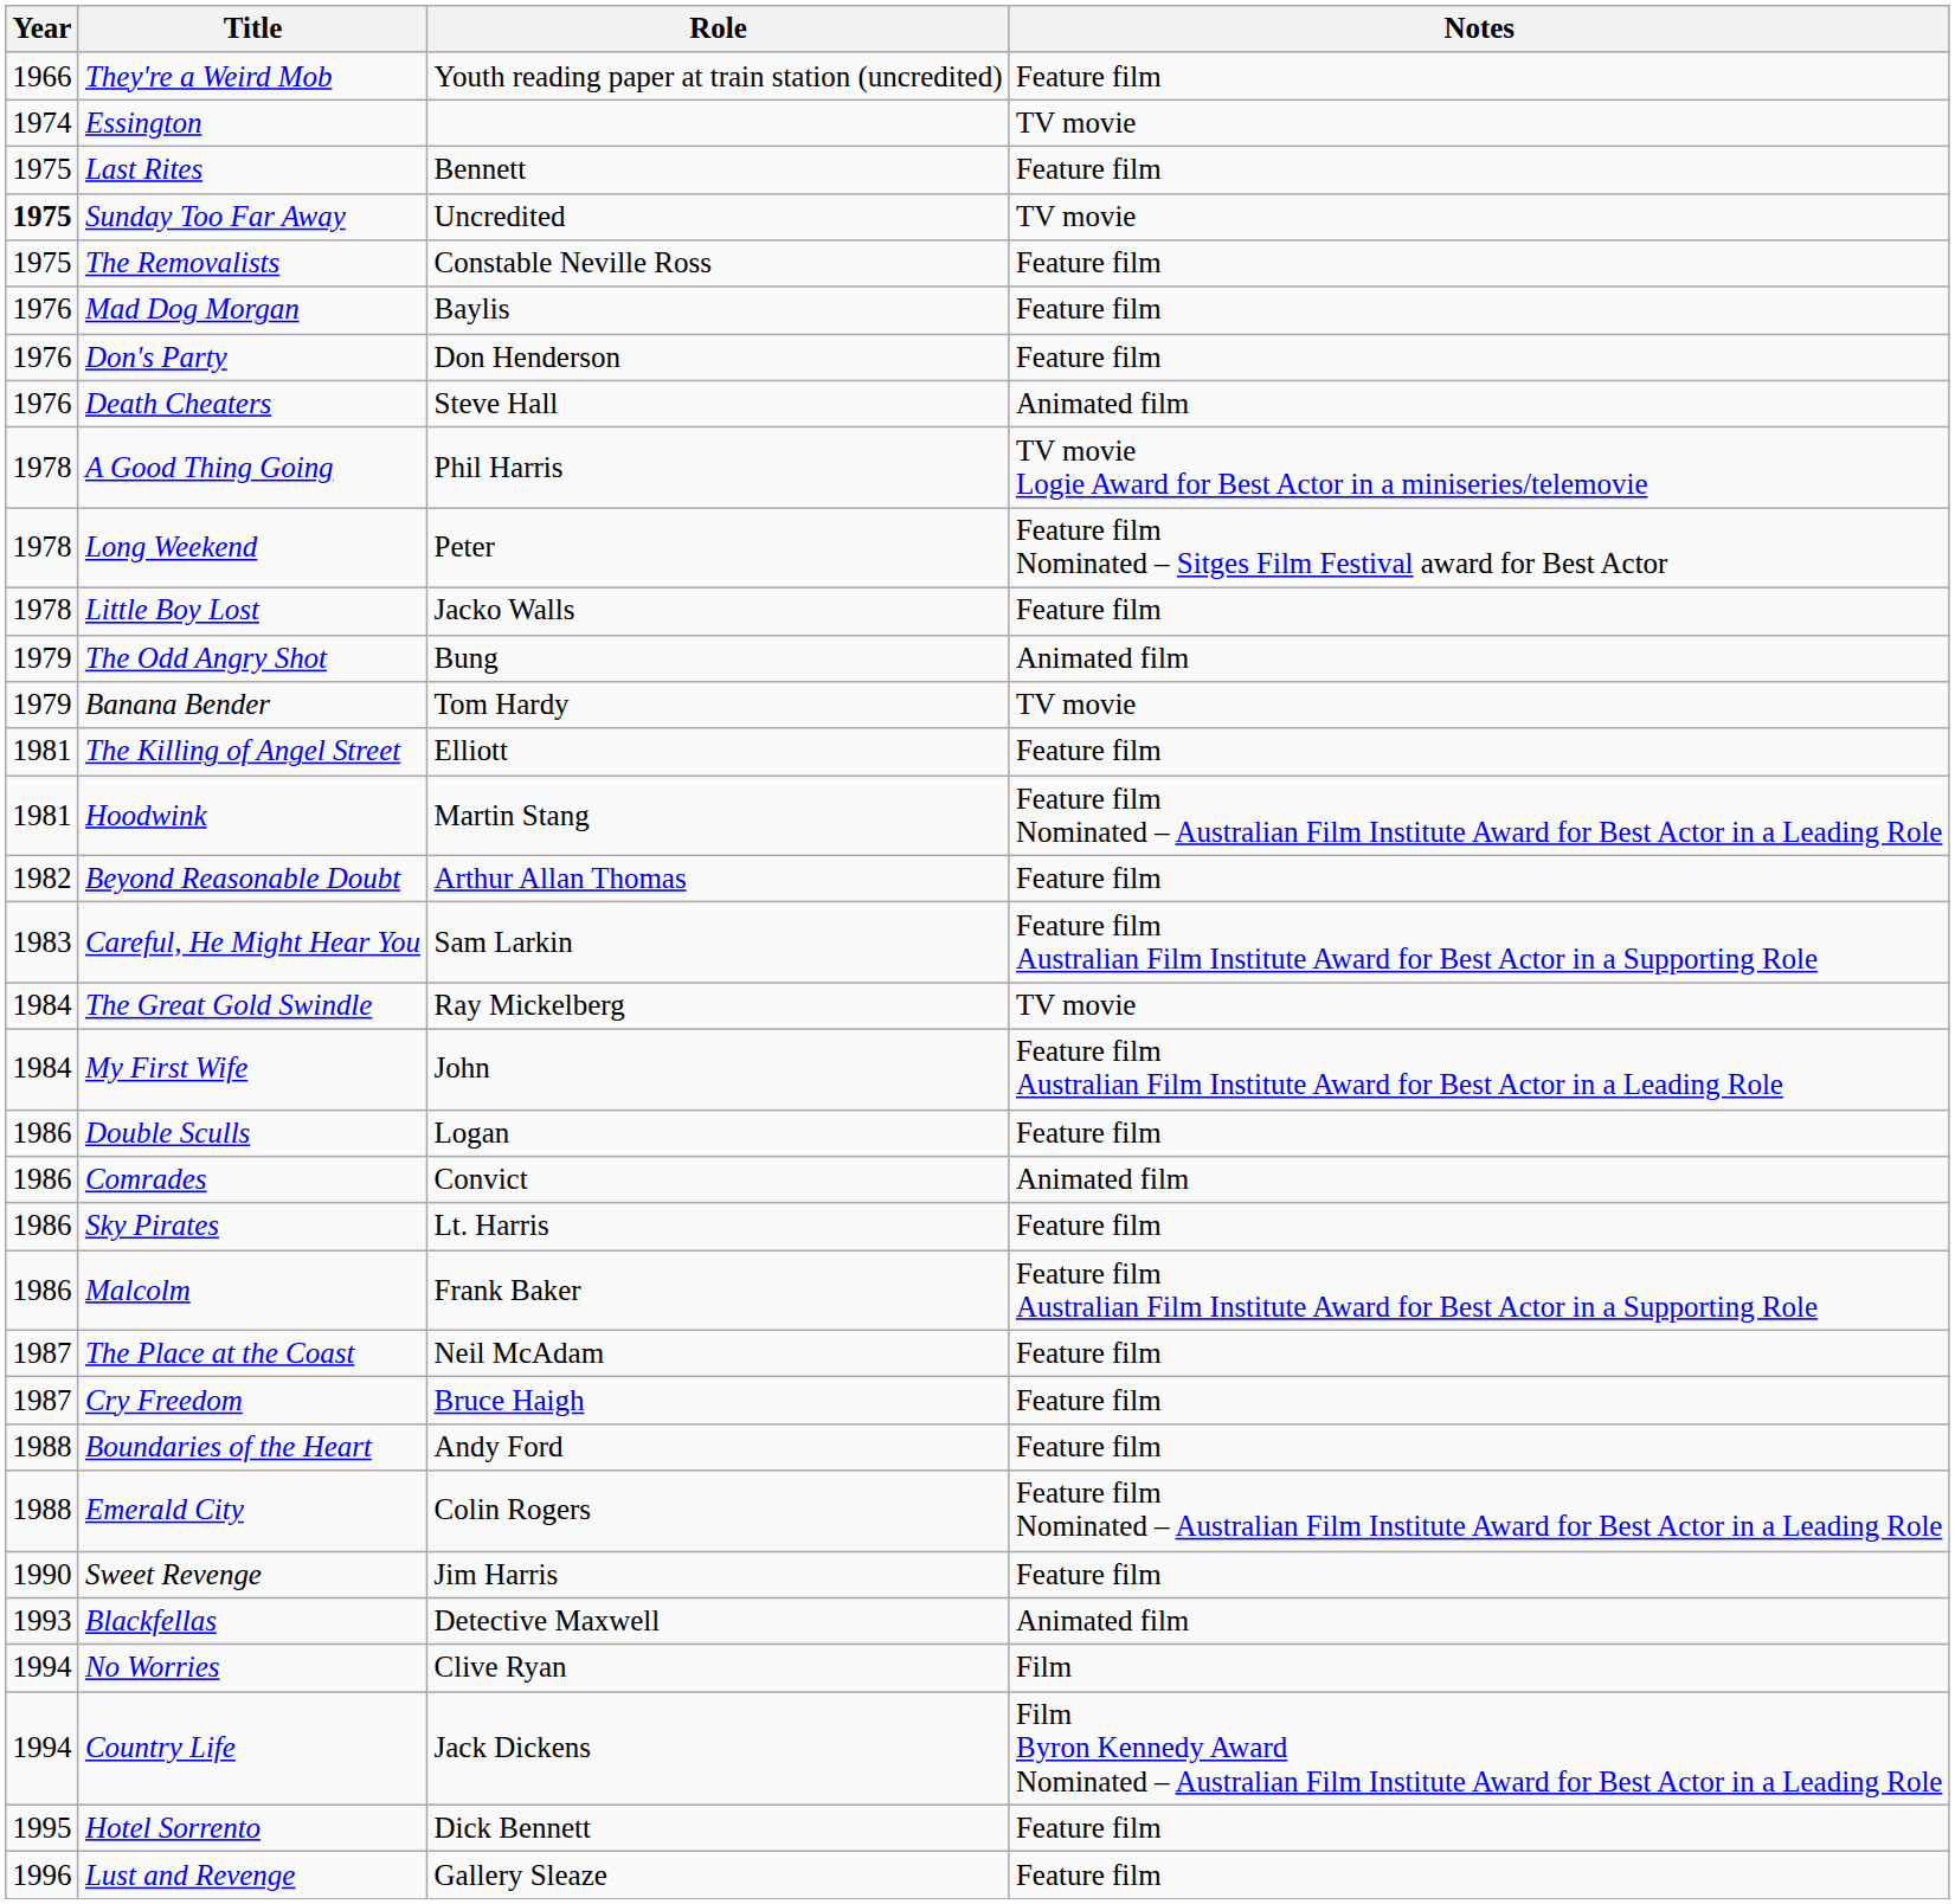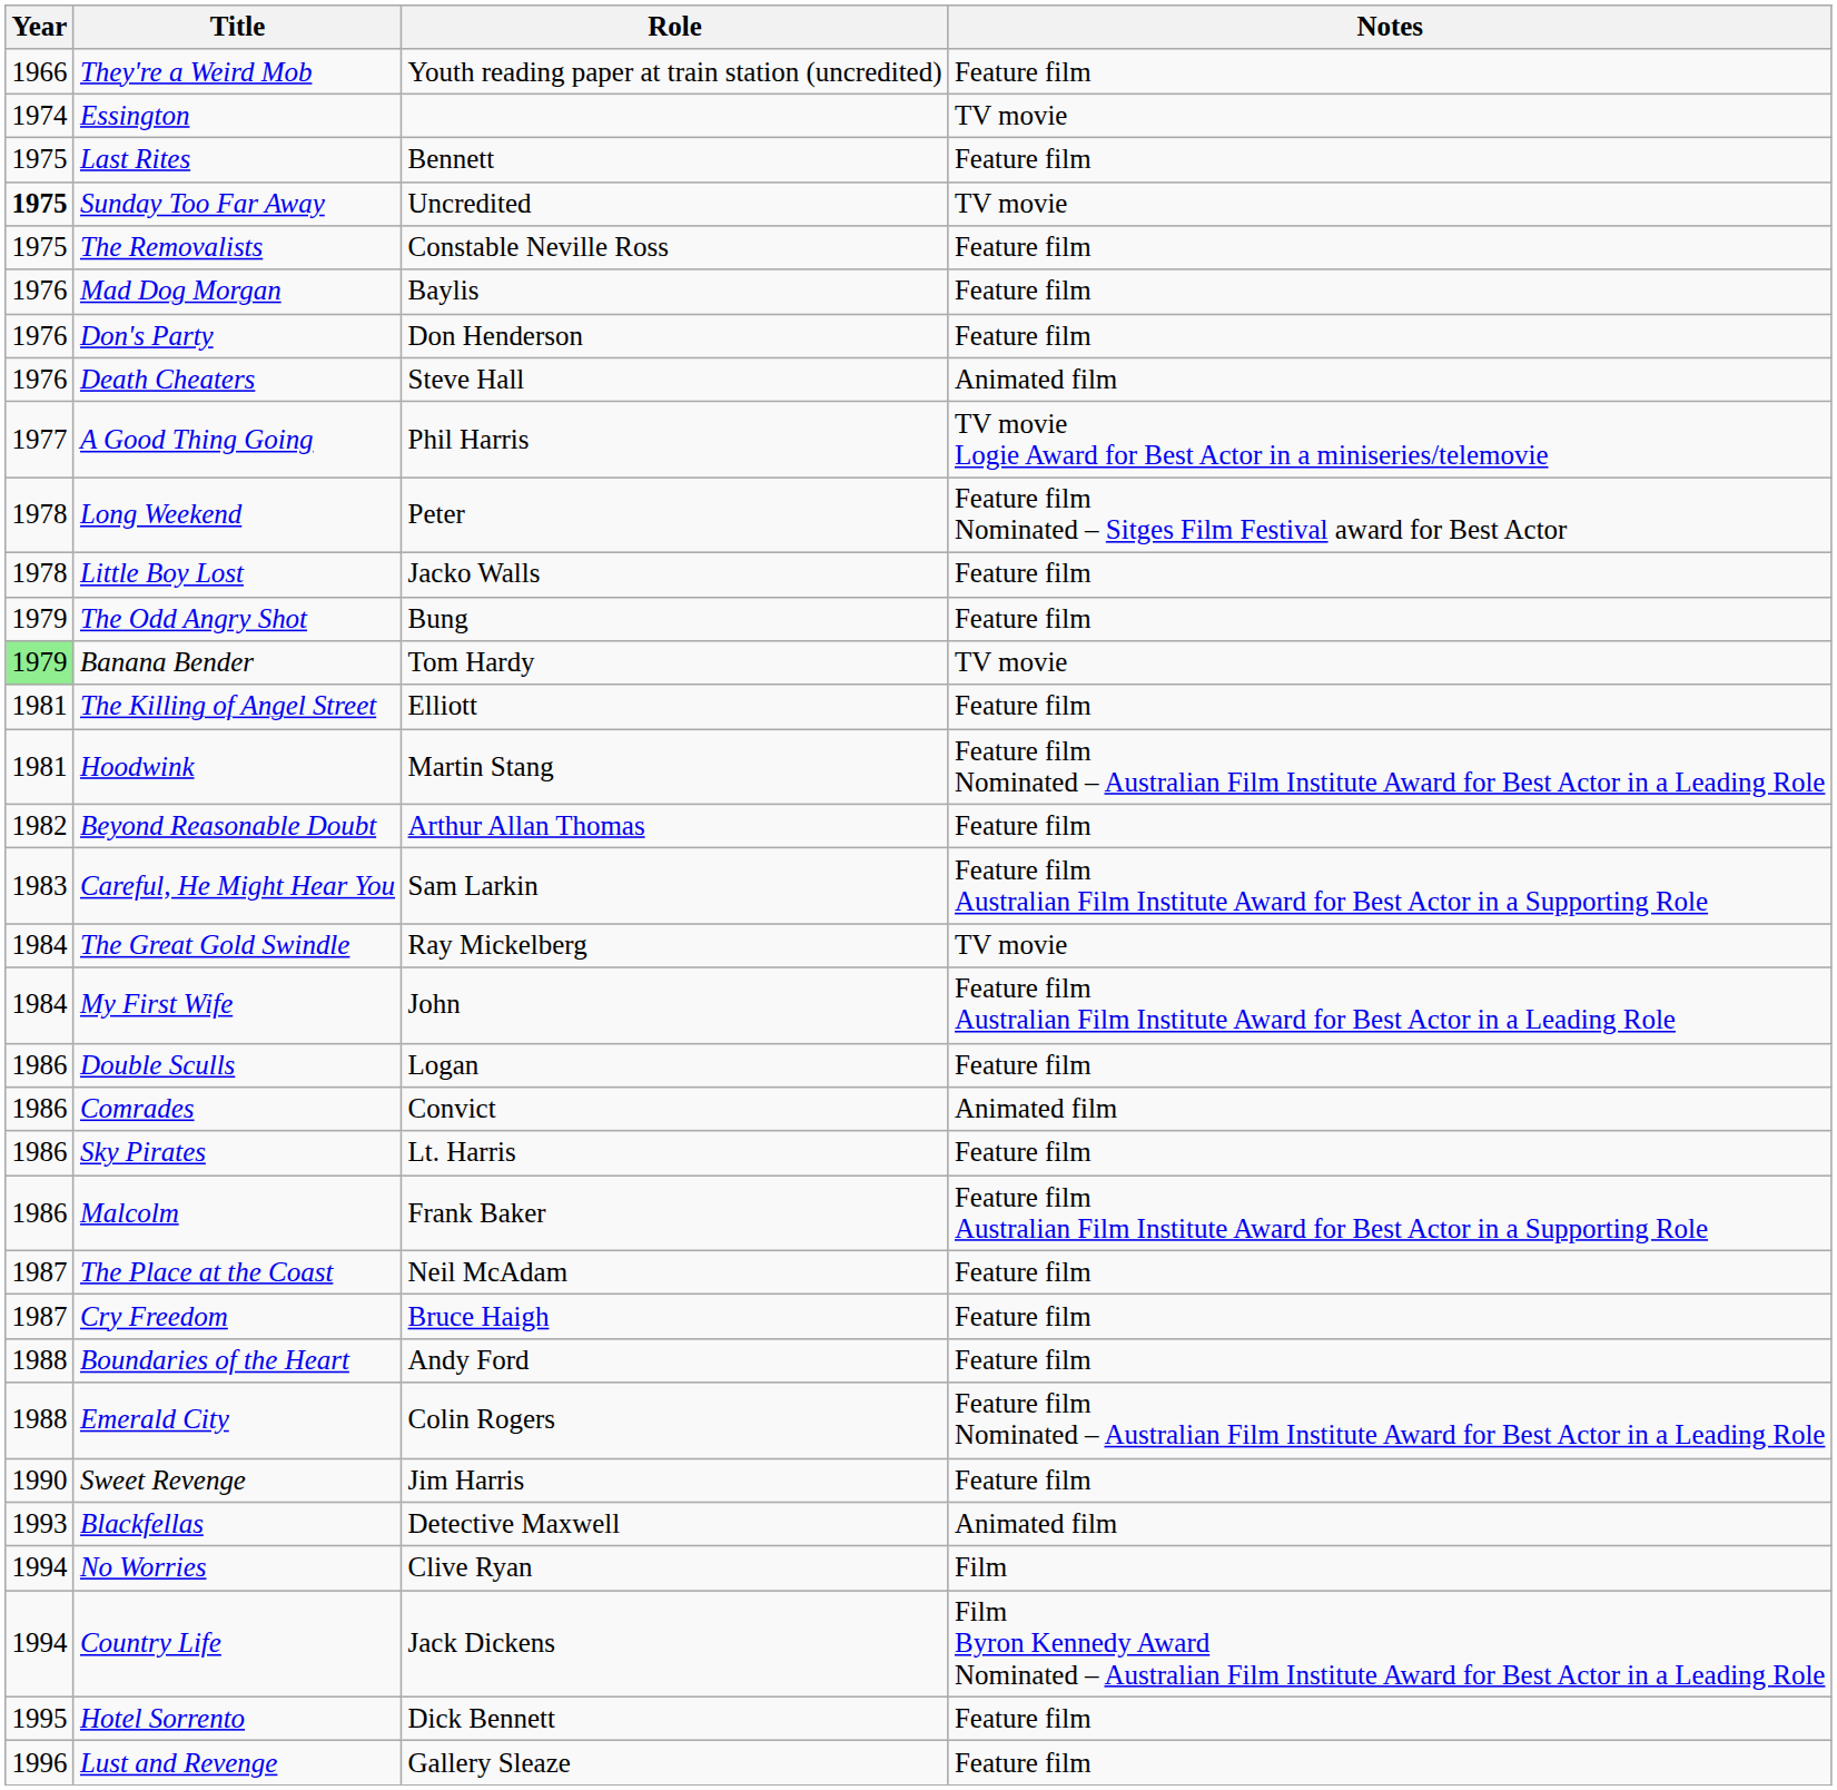A Good Thing Going | Year: 1978 -> 1977
The Odd Angry Shot | Notes: Animated film -> Feature film
Banana Bender | Year: no background -> lightgreen background
